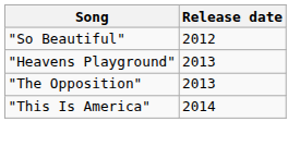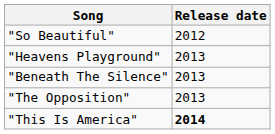+ row: "Beneath The Silence" | 2013
"This Is America" | Release date: normal -> bold
